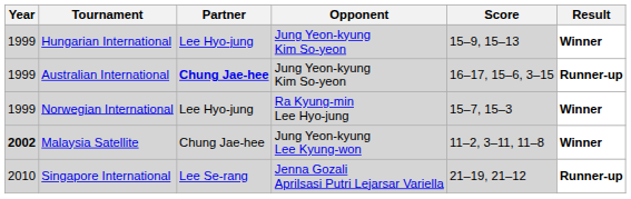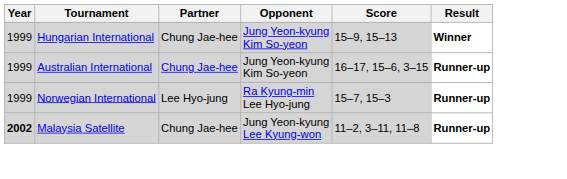Hungarian International | Partner: Lee Hyo-jung -> Chung Jae-hee
Australian International | Partner: bold -> normal
Norwegian International | Result: Winner -> Runner-up
Malaysia Satellite | Result: Winner -> Runner-up
- row: 2010 | Singapore International | Lee Se-rang | Jenna Gozali Aprilsasi Putri Lejarsar Variella | 21–19, 21–12 | Runner-up
